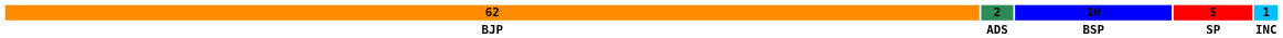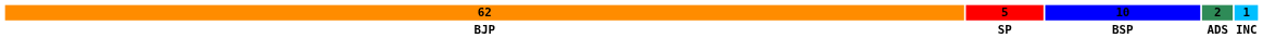columns swapped: 2 <-> 5
